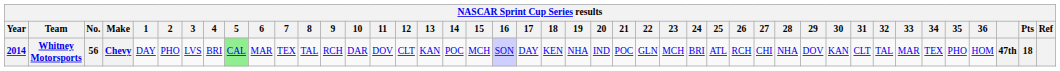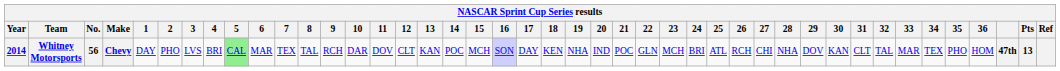Whitney Motorsports | Pts: 18 -> 13
